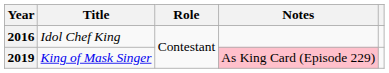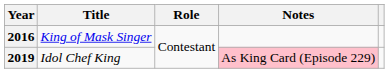2016 | Title: Idol Chef King -> King of Mask Singer
2019 | Title: King of Mask Singer -> Idol Chef King
